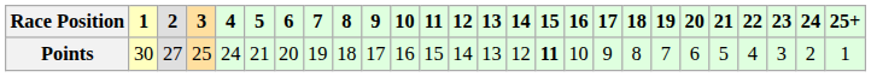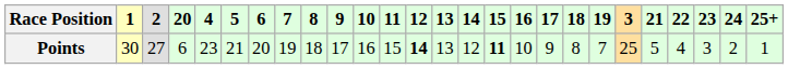columns swapped: 3 <-> 20
Points | 4: 24 -> 23
Points | 12: normal -> bold
